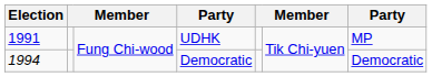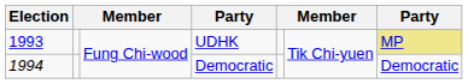UDHK | Election: 1991 -> 1993
UDHK | column 7: no background -> khaki background
